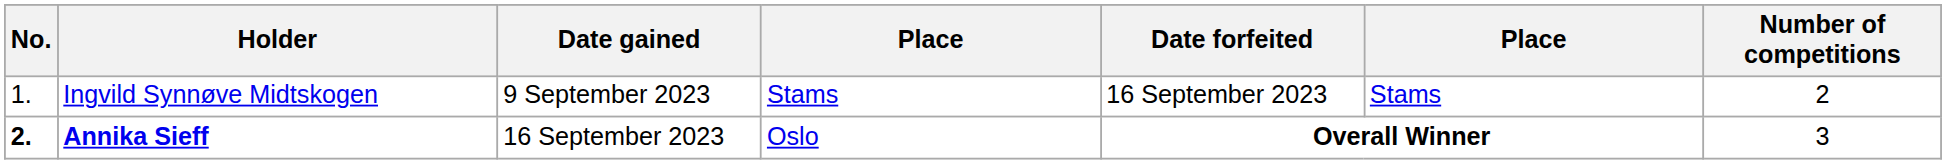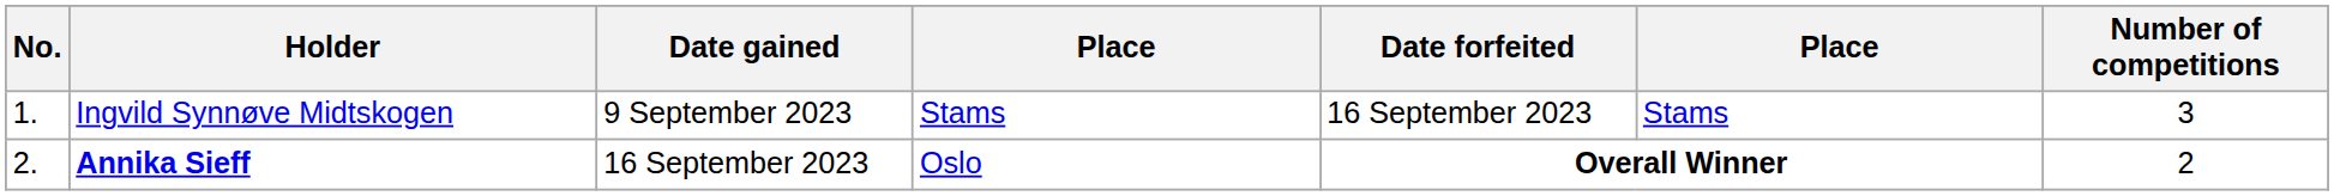Ingvild Synnøve Midtskogen | Number of competitions: 2 -> 3
Annika Sieff | No.: bold -> normal
Annika Sieff | Number of competitions: 3 -> 2
